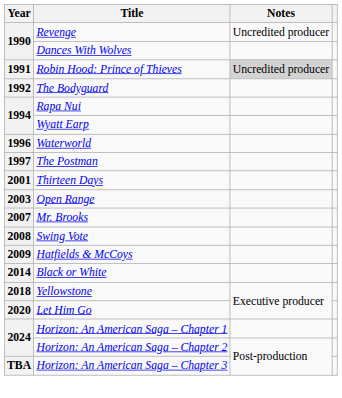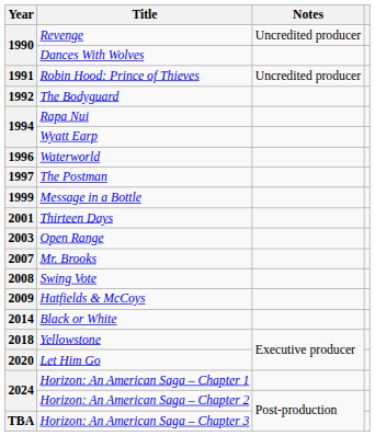Robin Hood: Prince of Thieves | Notes: lightgrey background -> no background
+ row: 1999 | Message in a Bottle
